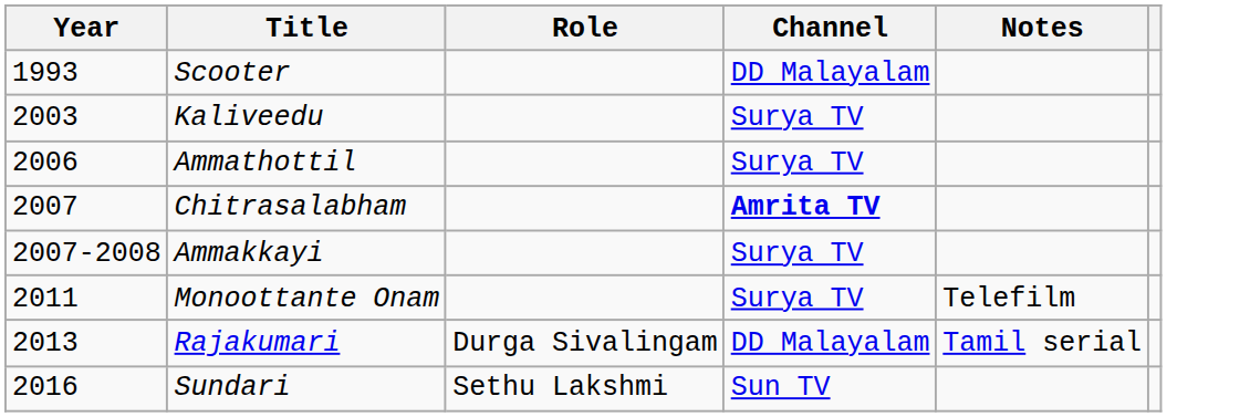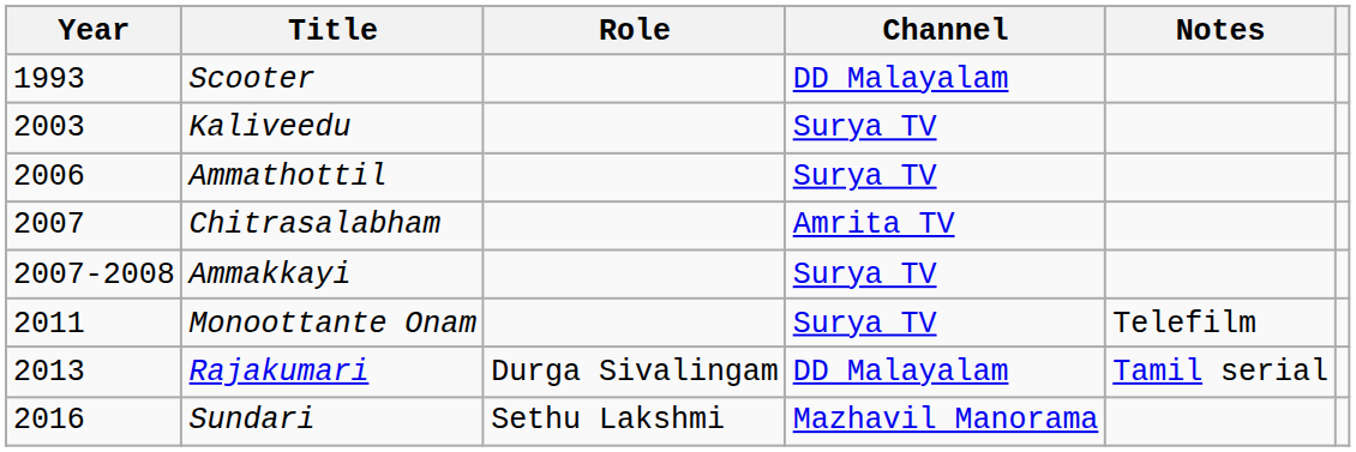Chitrasalabham | Channel: bold -> normal
Sundari | Channel: Sun TV -> Mazhavil Manorama
